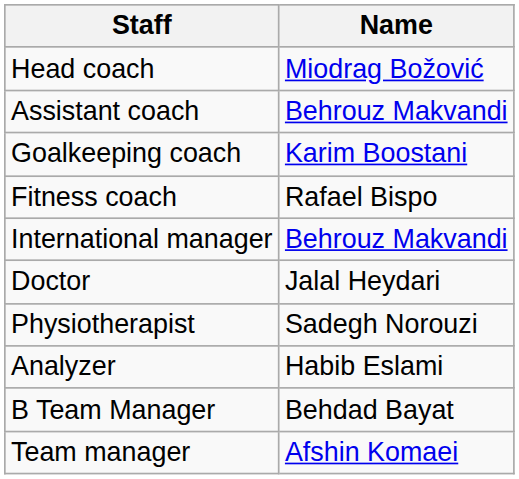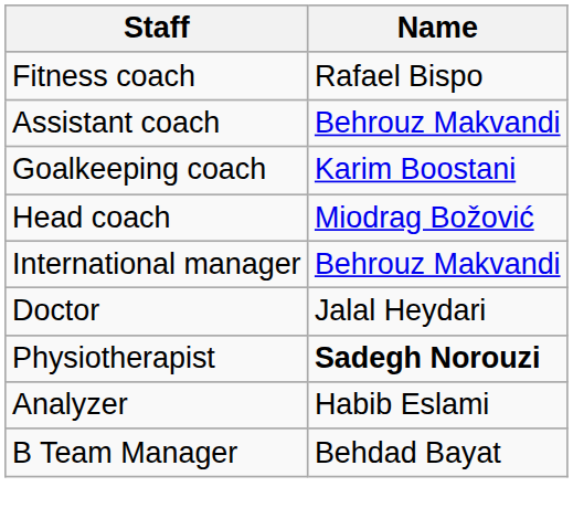rows swapped: Head coach <-> Fitness coach
Physiotherapist | Name: normal -> bold
- row: Team manager | Afshin Komaei
